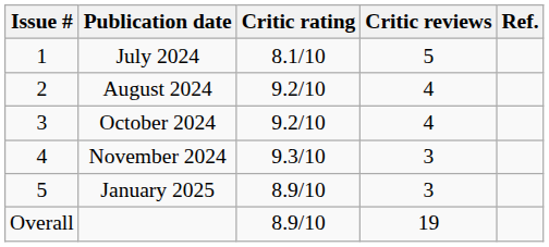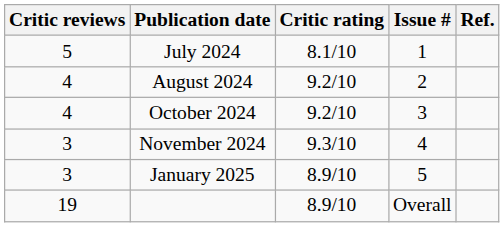columns swapped: Issue # <-> Critic reviews
